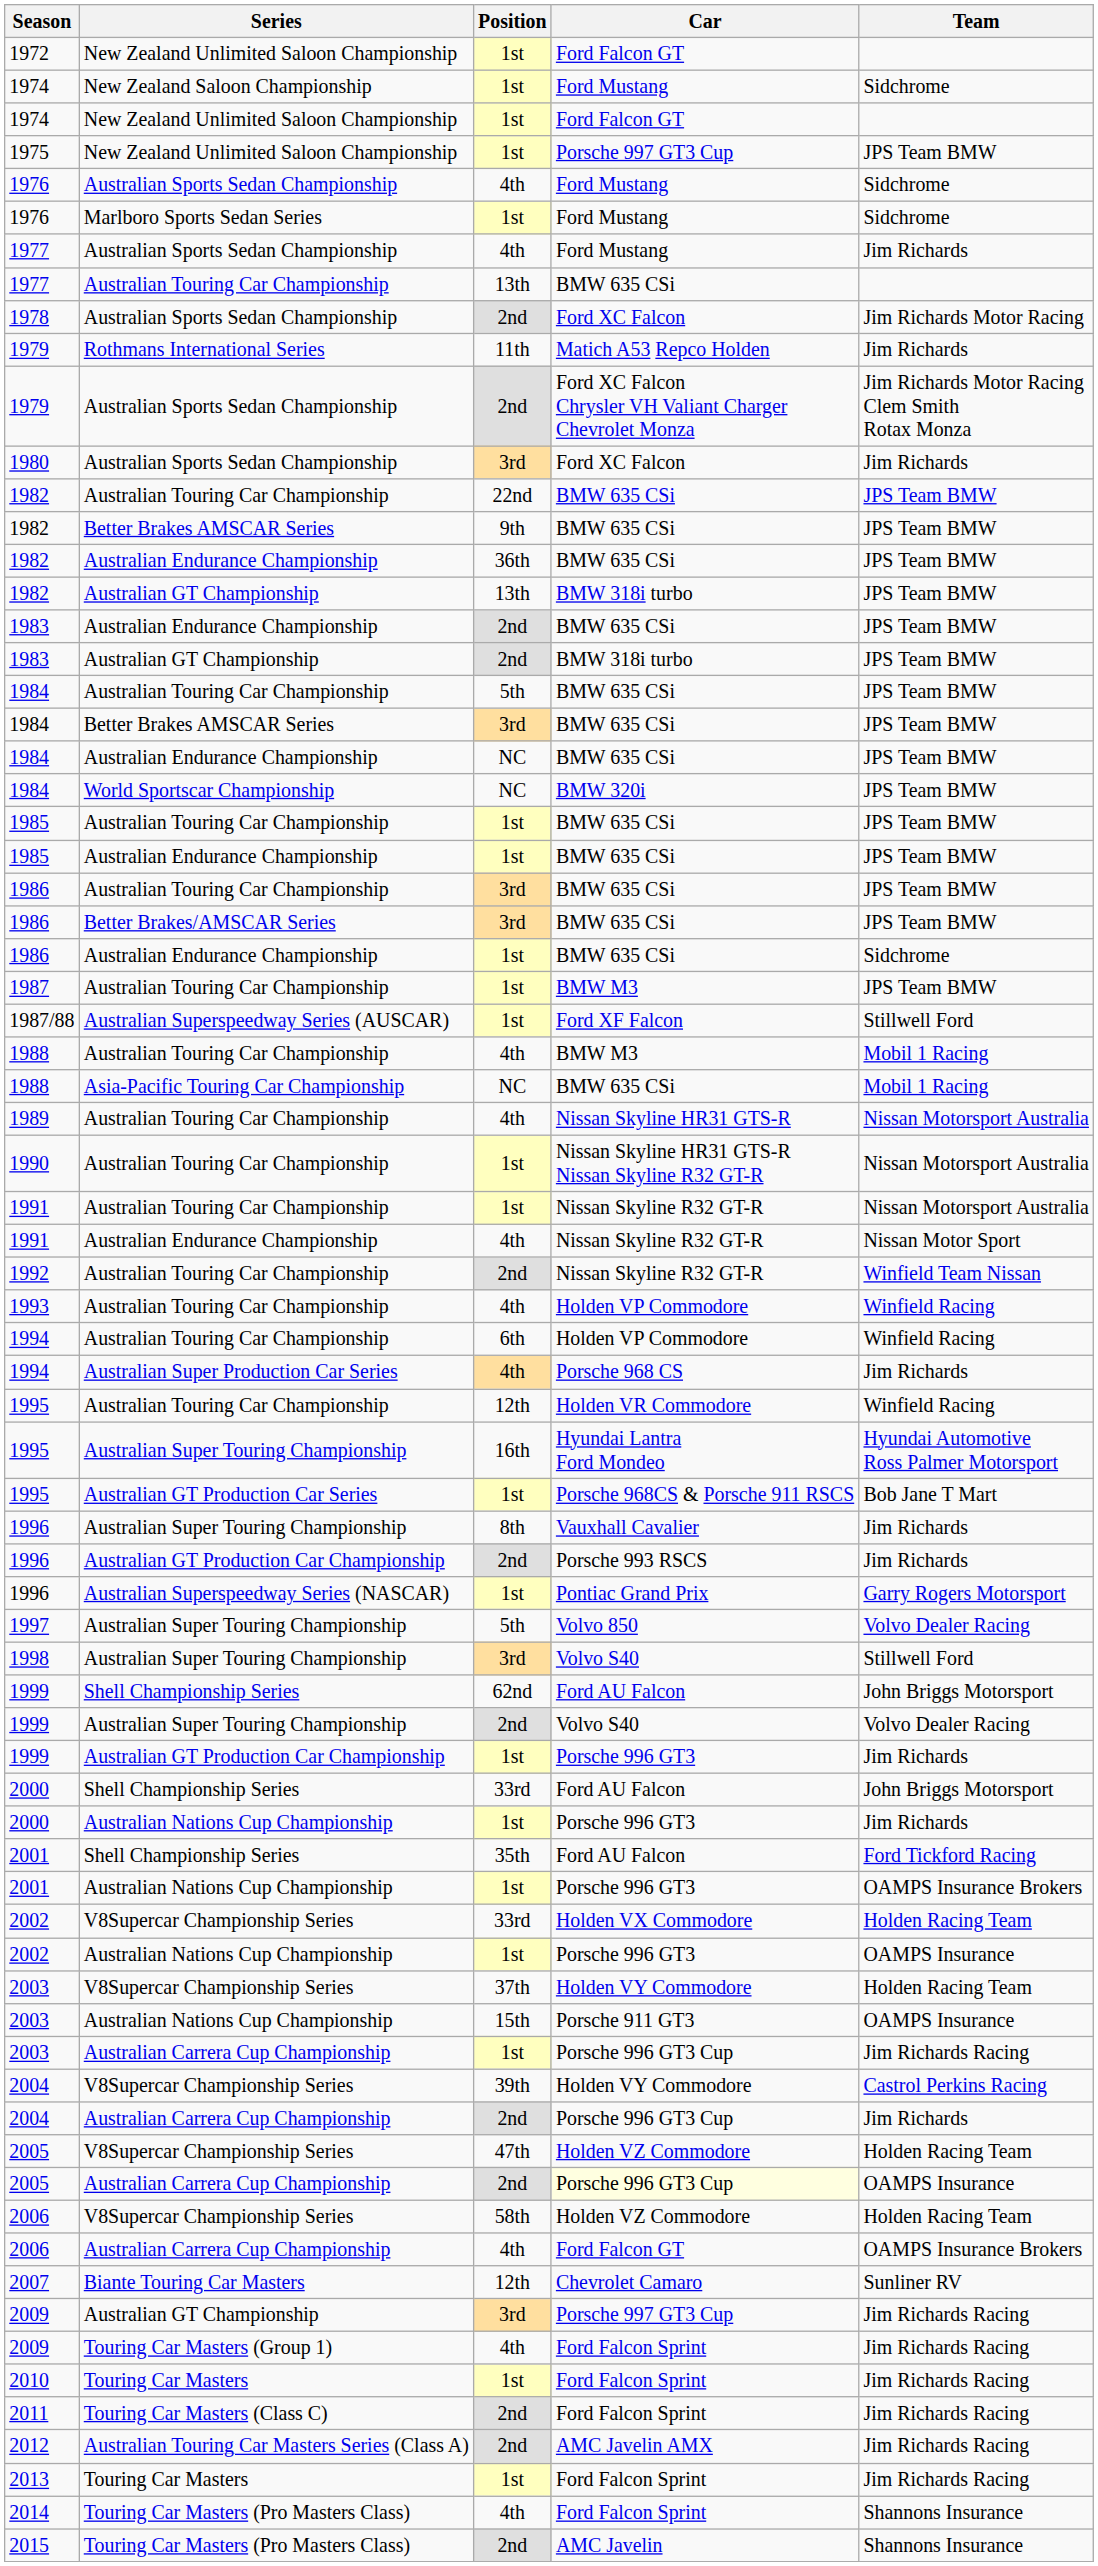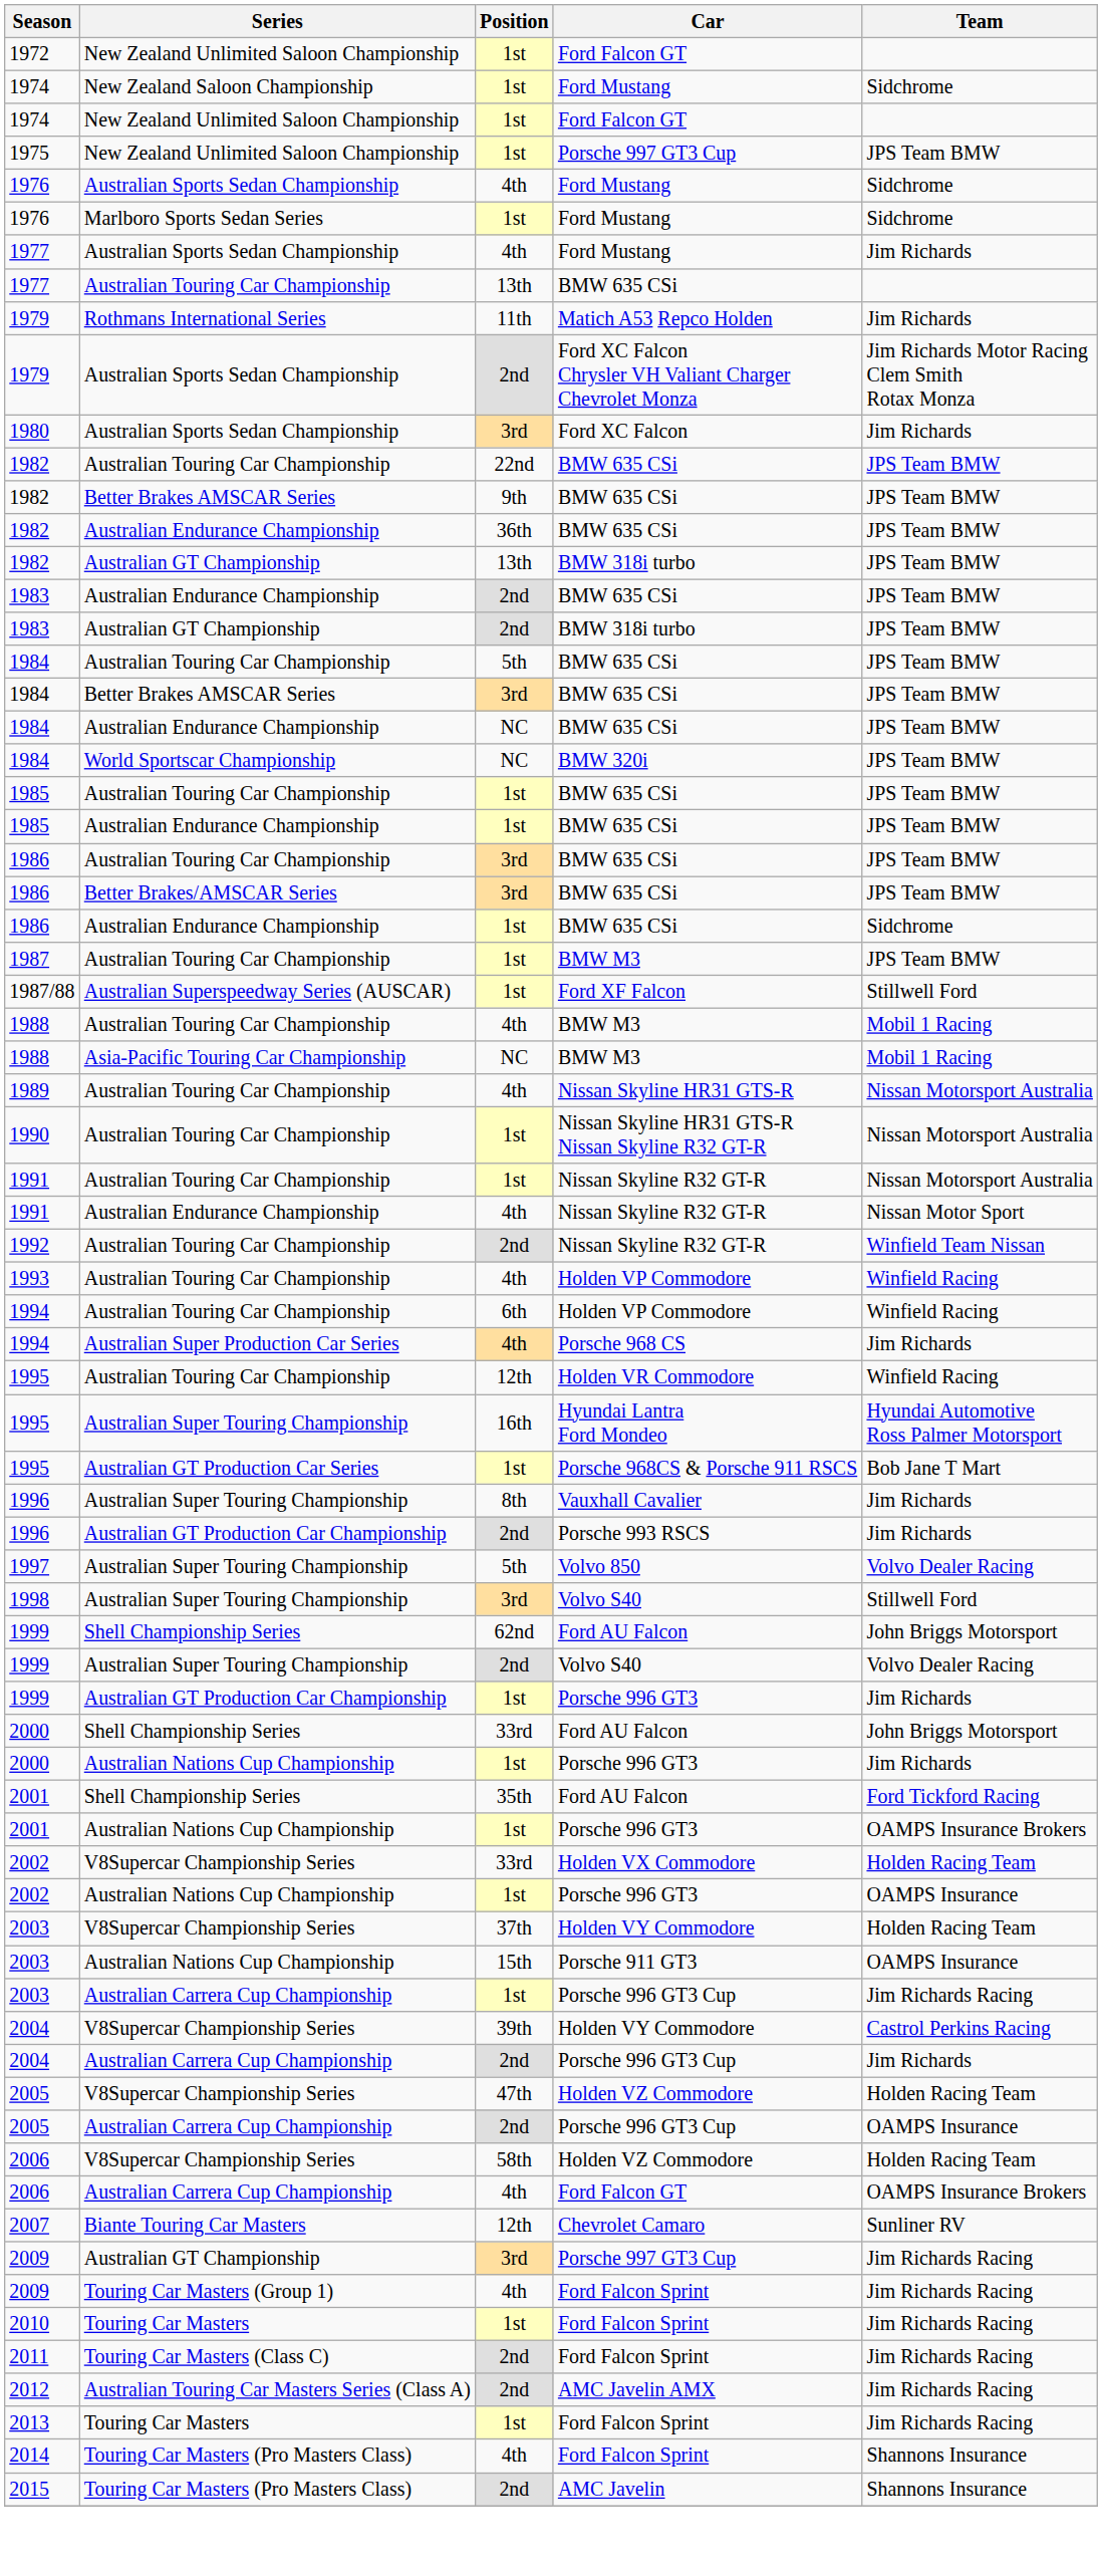- row: 1978 | Australian Sports Sedan Championship | 2nd | Ford XC Falcon | Jim Richards Motor Racing
1988 / Asia-Pacific Touring Car Championship | Car: BMW 635 CSi -> BMW M3
- row: 1996 | Australian Superspeedway Series (NASCAR) | 1st | Pontiac Grand Prix | Garry Rogers Motorsport
2005 / Australian Carrera Cup Championship | Car: lightyellow background -> no background
